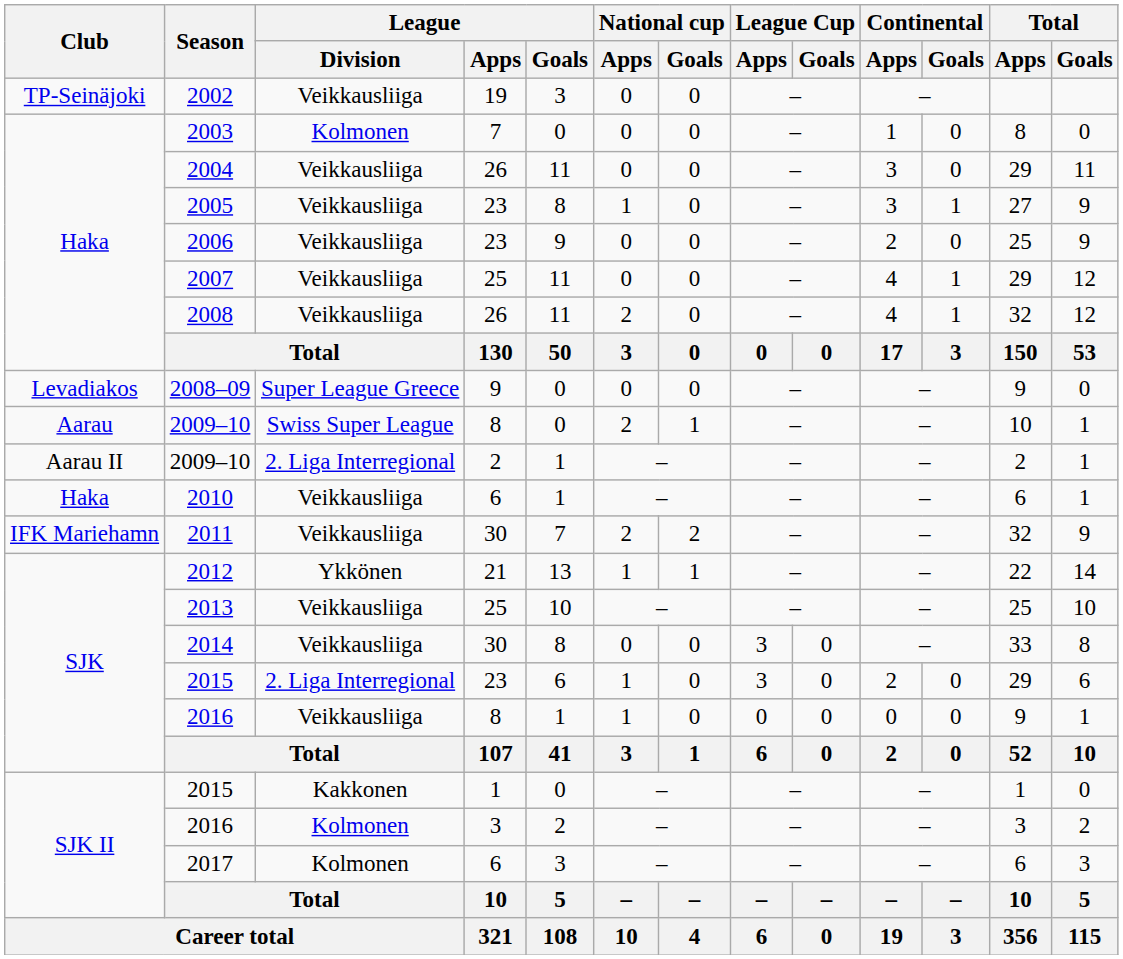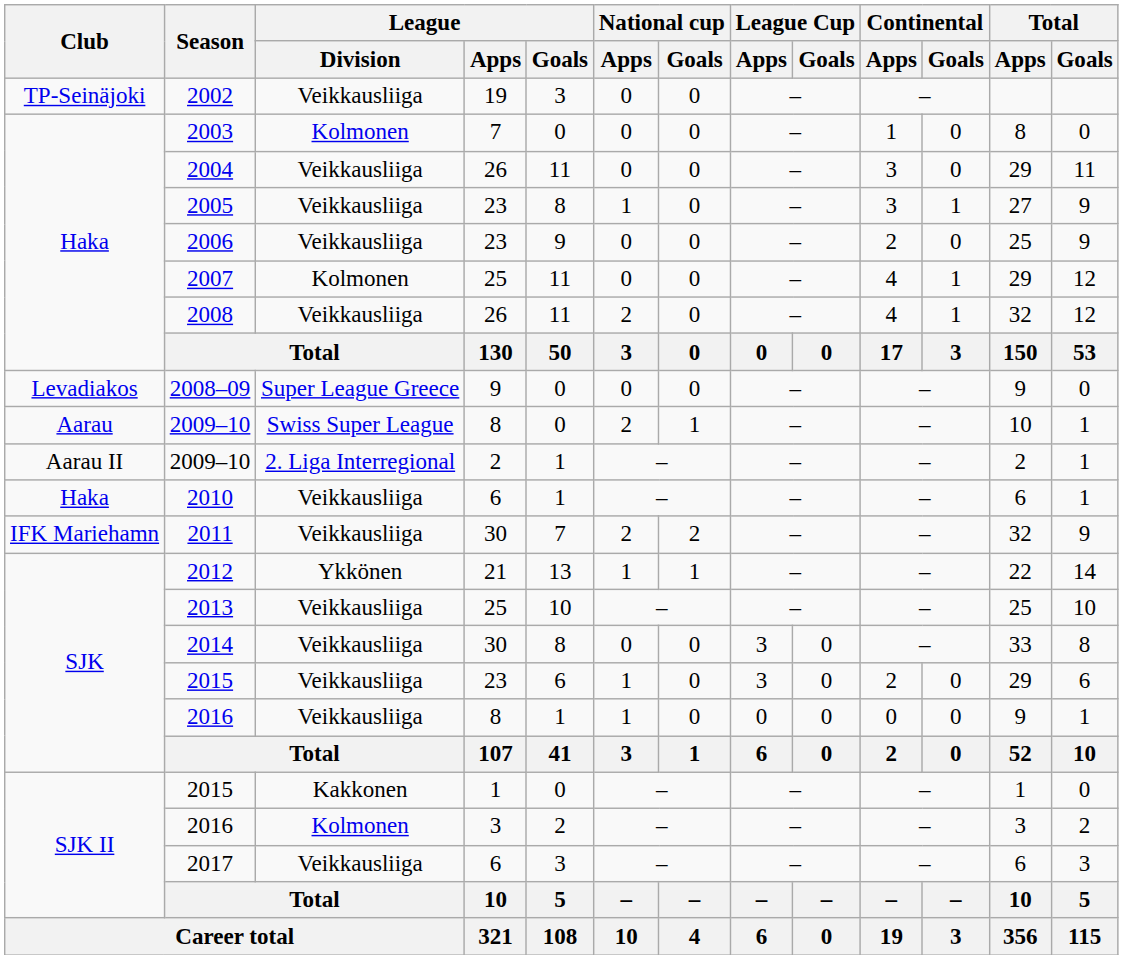2007 | League / Division: Veikkausliiga -> Kolmonen
2015 / 23 | League / Division: 2. Liga Interregional -> Veikkausliiga
2017 | League / Division: Kolmonen -> Veikkausliiga
